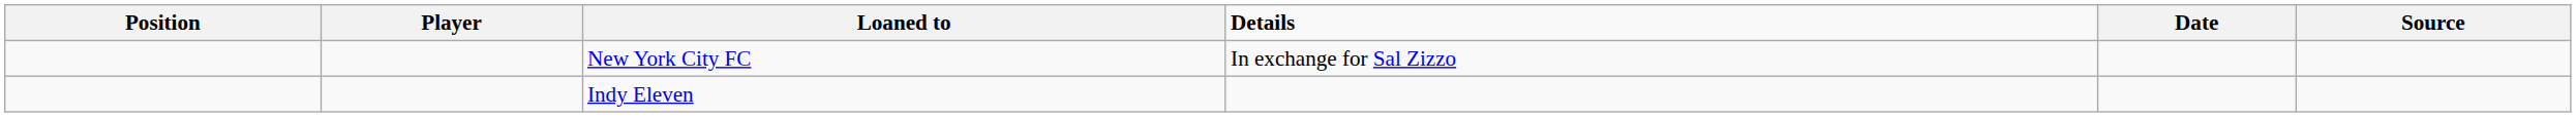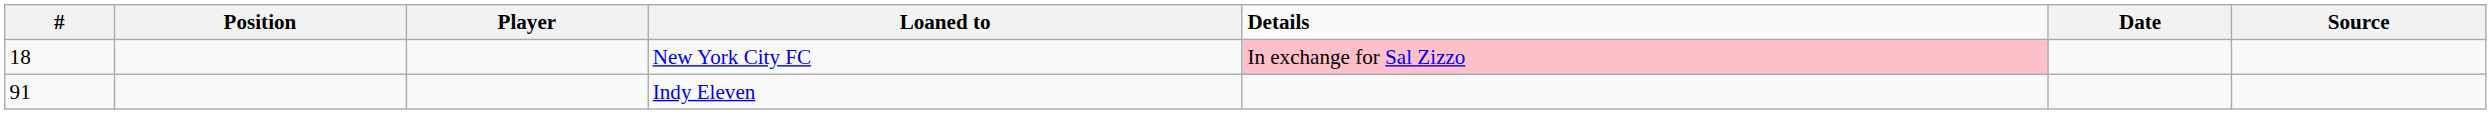+ column: # | 18 | 91
New York City FC | Details: no background -> pink background
